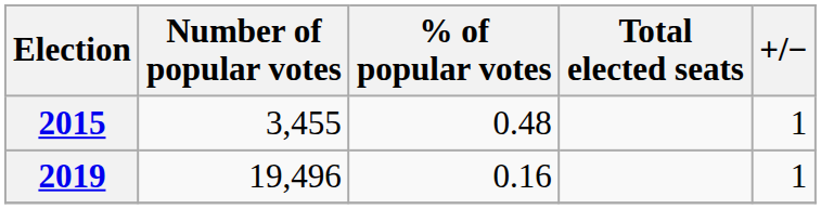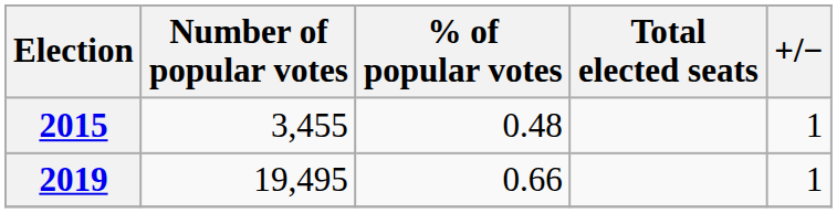2019 | Number of popular votes: 19,496 -> 19,495
2019 | % of popular votes: 0.16 -> 0.66
